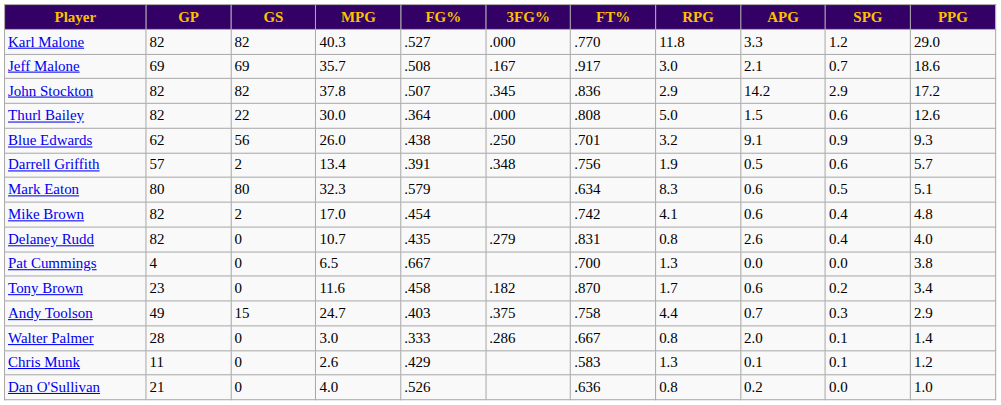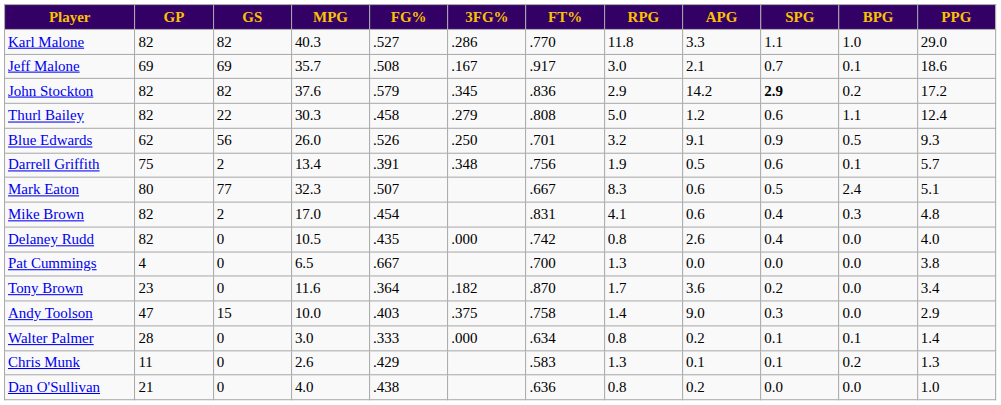+ column: BPG | 1.0 | 0.1 | 0.2 | 1.1 | 0.5 | 0.1 | 2.4 | 0.3 | 0.0 | 0.0 | 0.0 | 0.0 | 0.1 | 0.2 | 0.0
Karl Malone | 3FG%: .000 -> .286
Karl Malone | SPG: 1.2 -> 1.1
John Stockton | MPG: 37.8 -> 37.6
John Stockton | FG%: .507 -> .579
John Stockton | SPG: normal -> bold
Thurl Bailey | MPG: 30.0 -> 30.3
Thurl Bailey | FG%: .364 -> .458
Thurl Bailey | 3FG%: .000 -> .279
Thurl Bailey | APG: 1.5 -> 1.2
Thurl Bailey | PPG: 12.6 -> 12.4
Blue Edwards | FG%: .438 -> .526
Darrell Griffith | GP: 57 -> 75
Mark Eaton | GS: 80 -> 77
Mark Eaton | FG%: .579 -> .507
Mark Eaton | FT%: .634 -> .667
Mike Brown | FT%: .742 -> .831
Delaney Rudd | MPG: 10.7 -> 10.5
Delaney Rudd | 3FG%: .279 -> .000
Delaney Rudd | FT%: .831 -> .742
Tony Brown | FG%: .458 -> .364
Tony Brown | APG: 0.6 -> 3.6
Andy Toolson | GP: 49 -> 47
Andy Toolson | MPG: 24.7 -> 10.0
Andy Toolson | RPG: 4.4 -> 1.4
Andy Toolson | APG: 0.7 -> 9.0
Walter Palmer | 3FG%: .286 -> .000
Walter Palmer | FT%: .667 -> .634
Walter Palmer | APG: 2.0 -> 0.2
Chris Munk | PPG: 1.2 -> 1.3
Dan O'Sullivan | FG%: .526 -> .438
